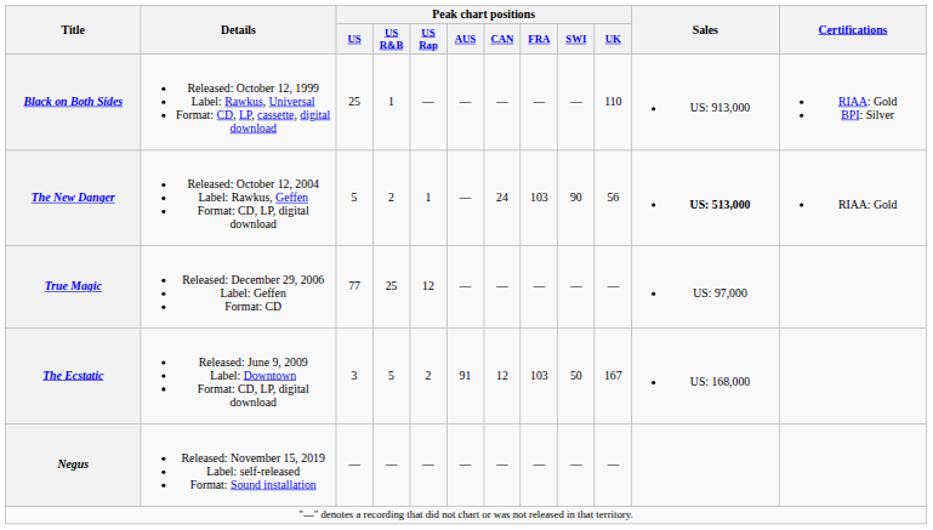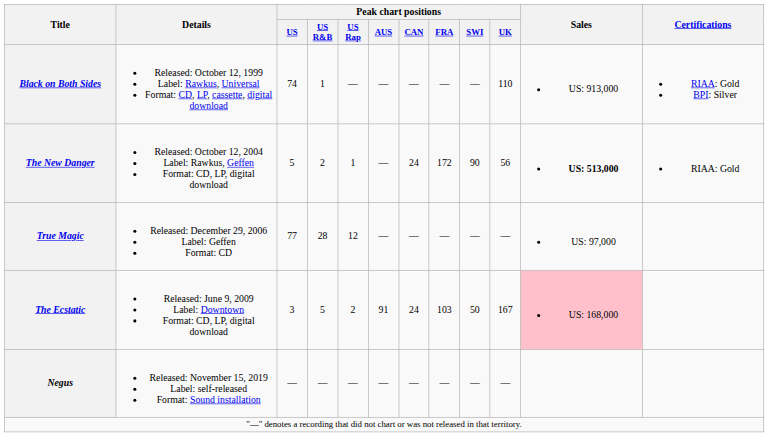Black on Both Sides | Peak chart positions / US: 25 -> 74
The New Danger | Peak chart positions / FRA: 103 -> 172
True Magic | Peak chart positions / US R&B: 25 -> 28
The Ecstatic | Peak chart positions / CAN: 12 -> 24
The Ecstatic | Sales: no background -> pink background
